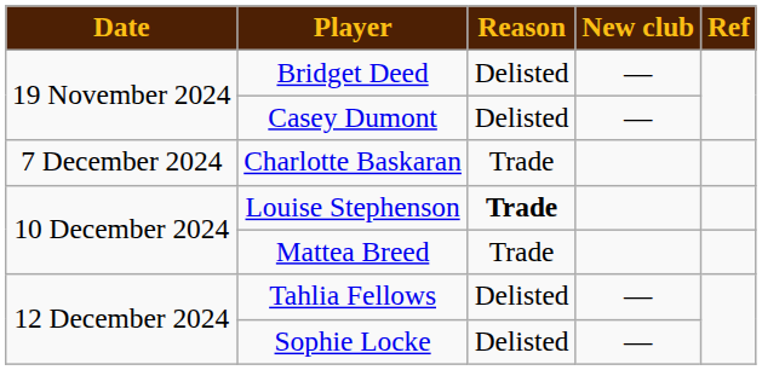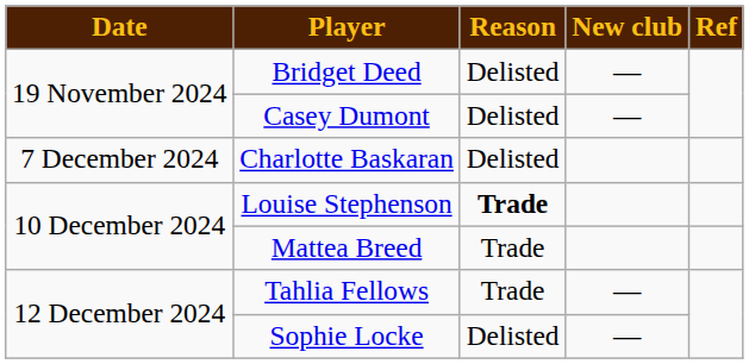Charlotte Baskaran | Reason: Trade -> Delisted
Tahlia Fellows | Reason: Delisted -> Trade
